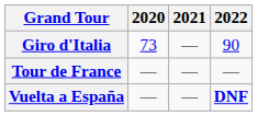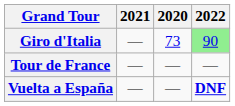columns swapped: 2020 <-> 2021
Giro d'Italia | 2022: no background -> lightgreen background
